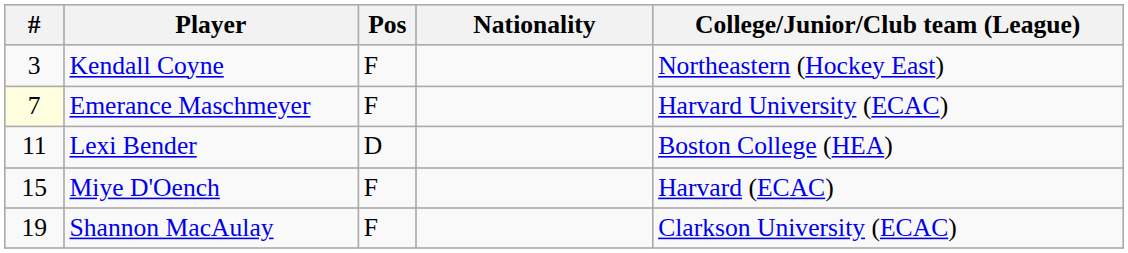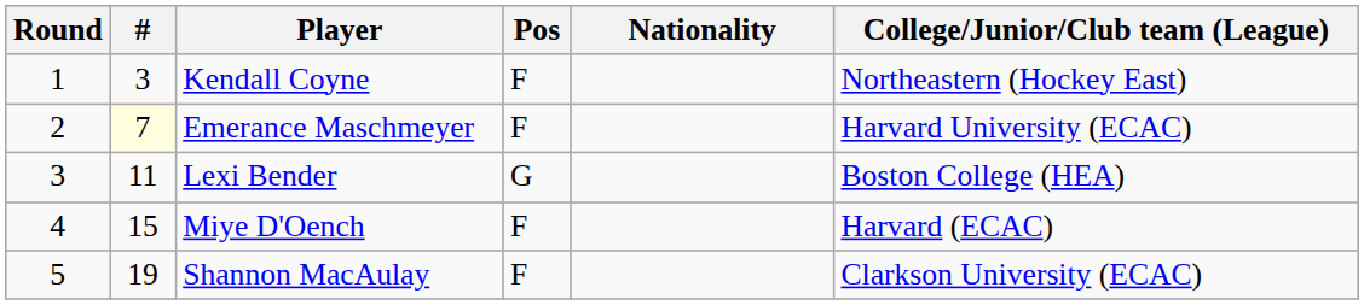+ column: Round | 1 | 2 | 3 | 4 | 5
Lexi Bender | Pos: D -> G
